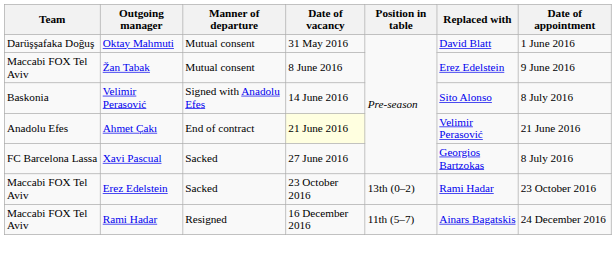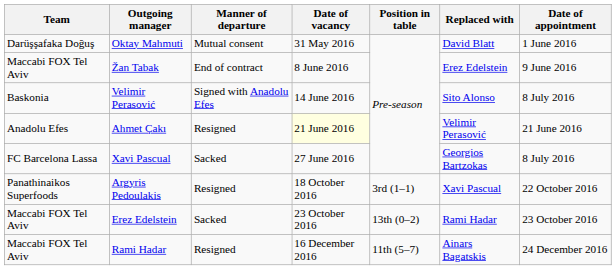Žan Tabak | Manner of departure: Mutual consent -> End of contract
Ahmet Çakı | Manner of departure: End of contract -> Resigned
+ row: Panathinaikos Superfoods | Argyris Pedoulakis | Resigned | 18 October 2016 | 3rd (1–1) | Xavi Pascual | 22 October 2016
